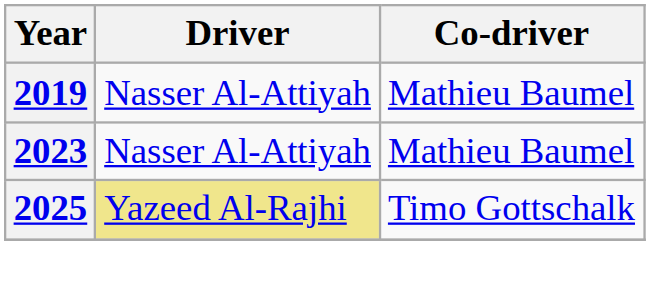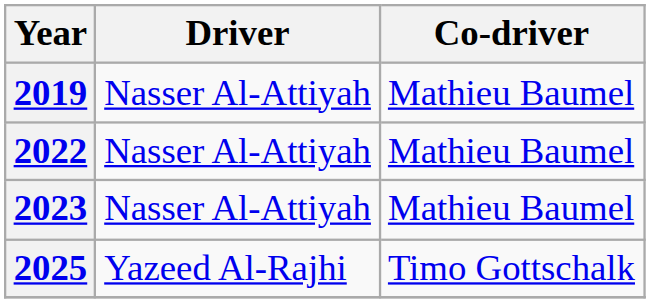+ row: 2022 | Nasser Al-Attiyah | Mathieu Baumel
2025 | Driver: khaki background -> no background
